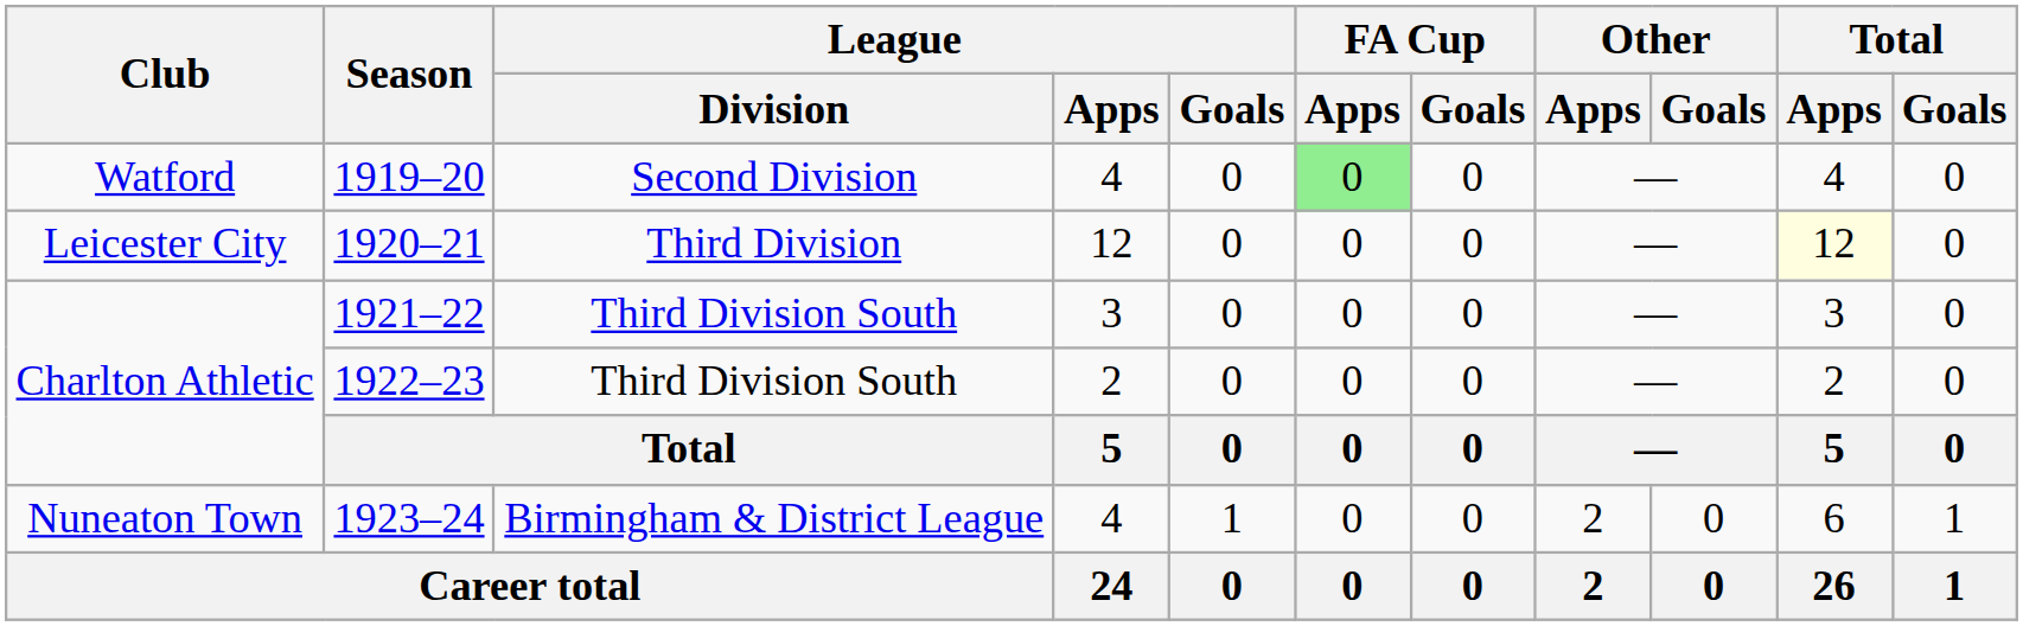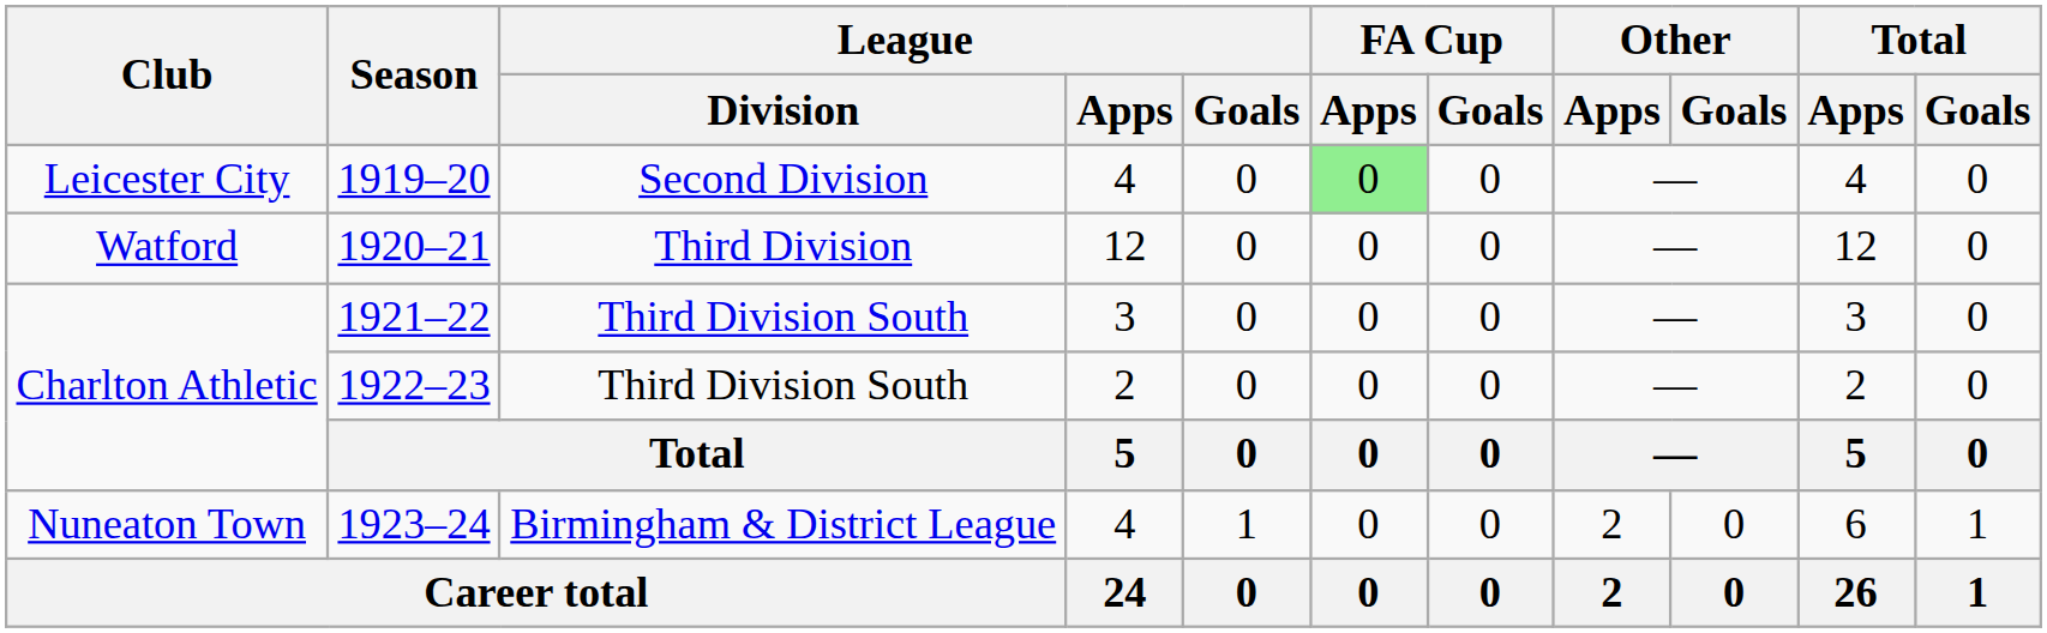1919–20 | Club: Watford -> Leicester City
1920–21 | Club: Leicester City -> Watford
1920–21 | Total / Apps: lightyellow background -> no background
